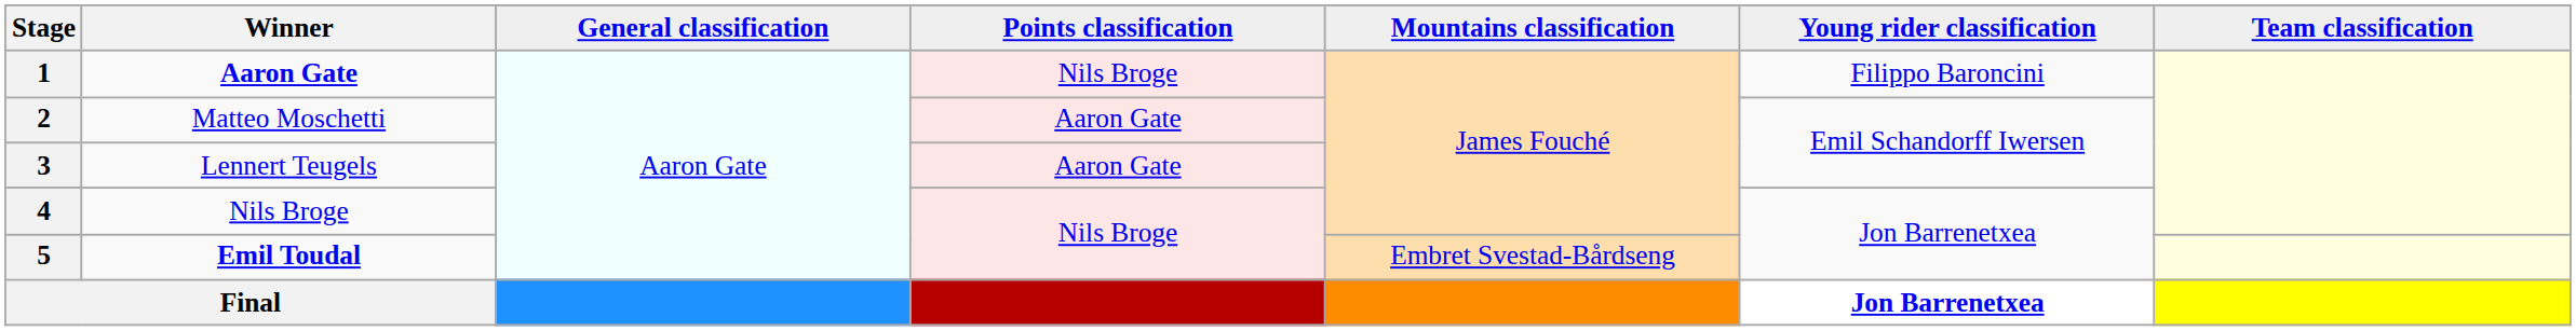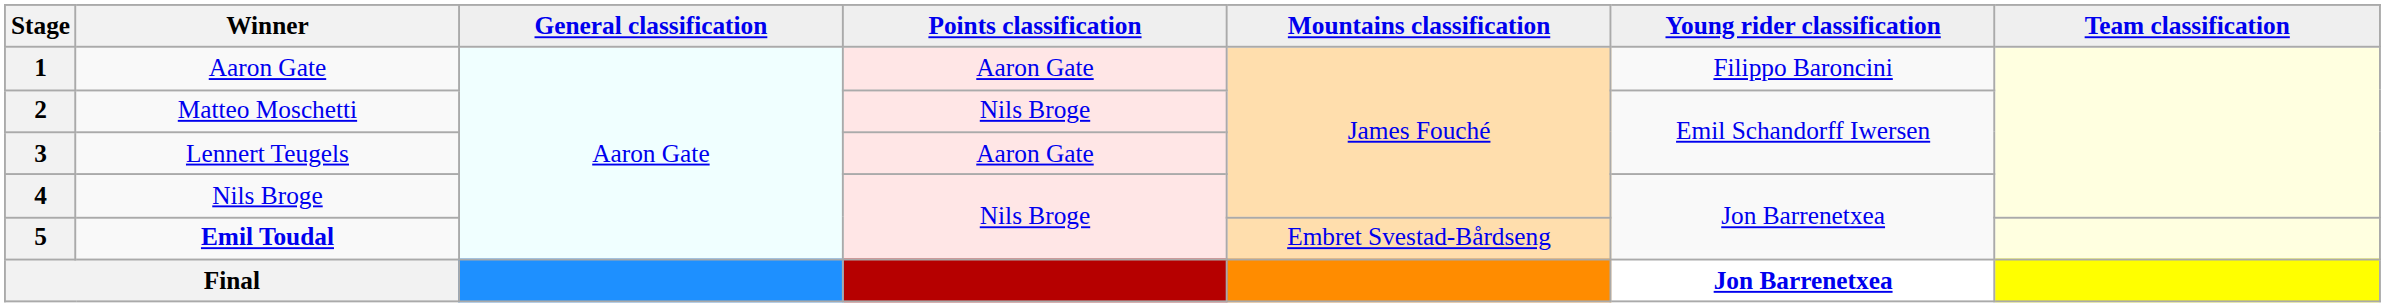1 | Winner: bold -> normal
1 | Points classification: Nils Broge -> Aaron Gate
2 | Points classification: Aaron Gate -> Nils Broge
